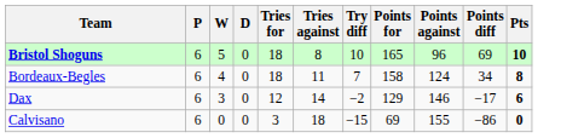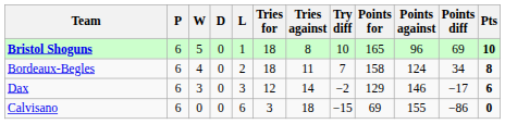+ column: L | 1 | 2 | 3 | 6
